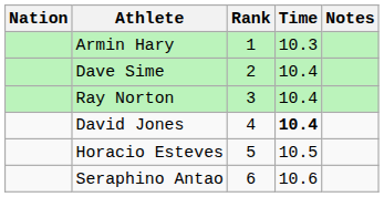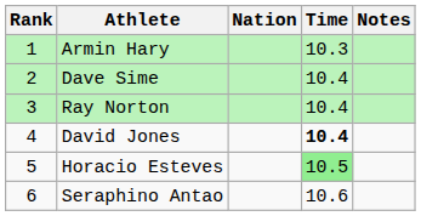columns swapped: Rank <-> Nation
Horacio Esteves | Time: no background -> lightgreen background
